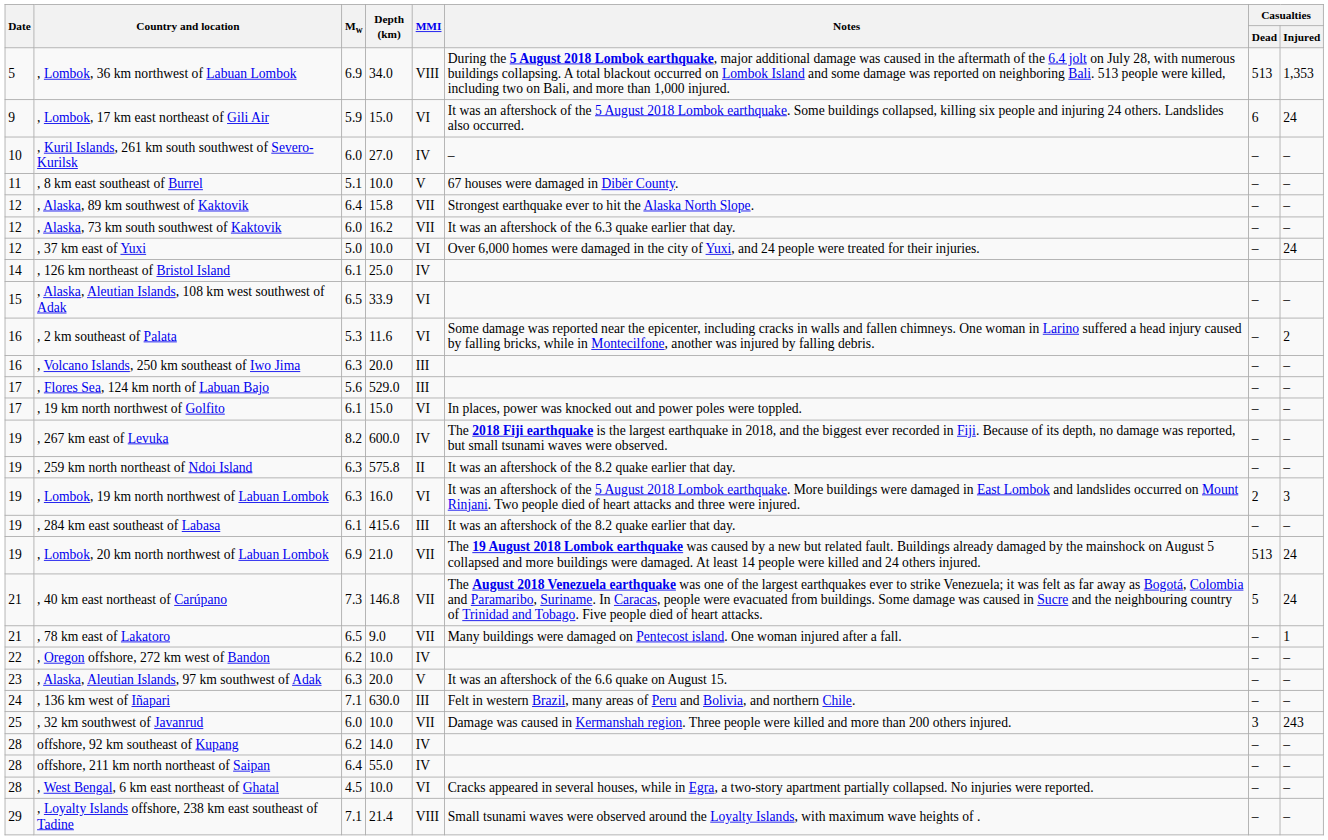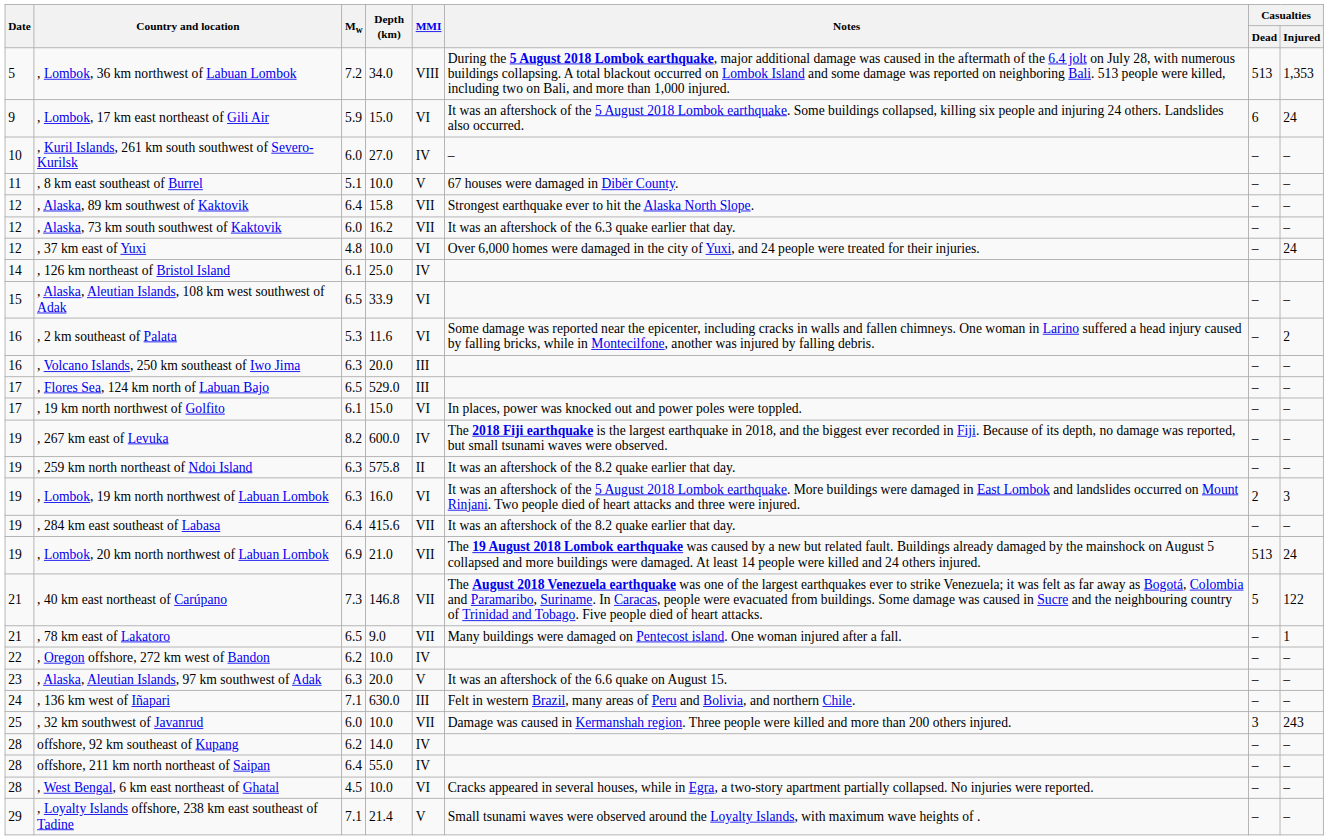, Lombok, 36 km northwest of Labuan Lombok | Mw: 6.9 -> 7.2
, 37 km east of Yuxi | Mw: 5.0 -> 4.8
, Flores Sea, 124 km north of Labuan Bajo | Mw: 5.6 -> 6.5
, 284 km east southeast of Labasa | Mw: 6.1 -> 6.4
, 284 km east southeast of Labasa | MMI: III -> VII
, 40 km east northeast of Carúpano | Casualties / Injured: 24 -> 122
, Loyalty Islands offshore, 238 km east southeast of Tadine | MMI: VIII -> V
